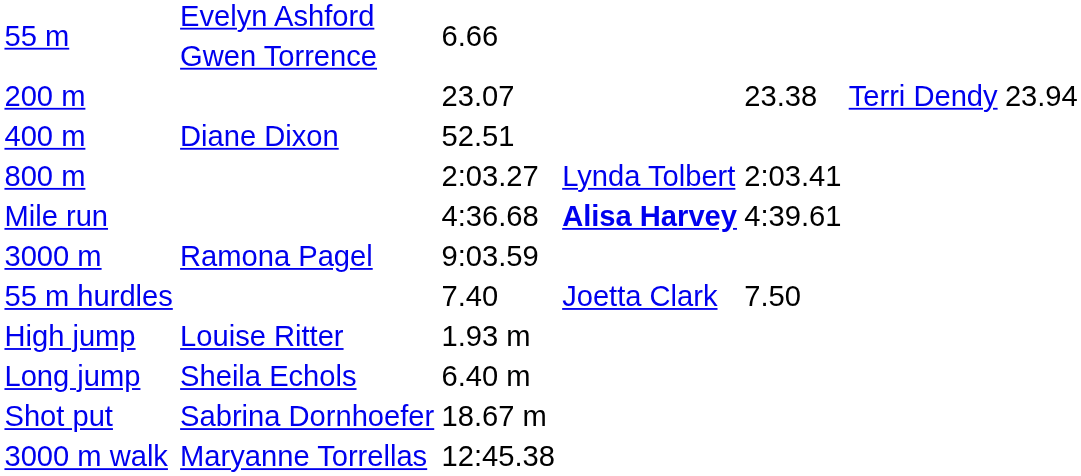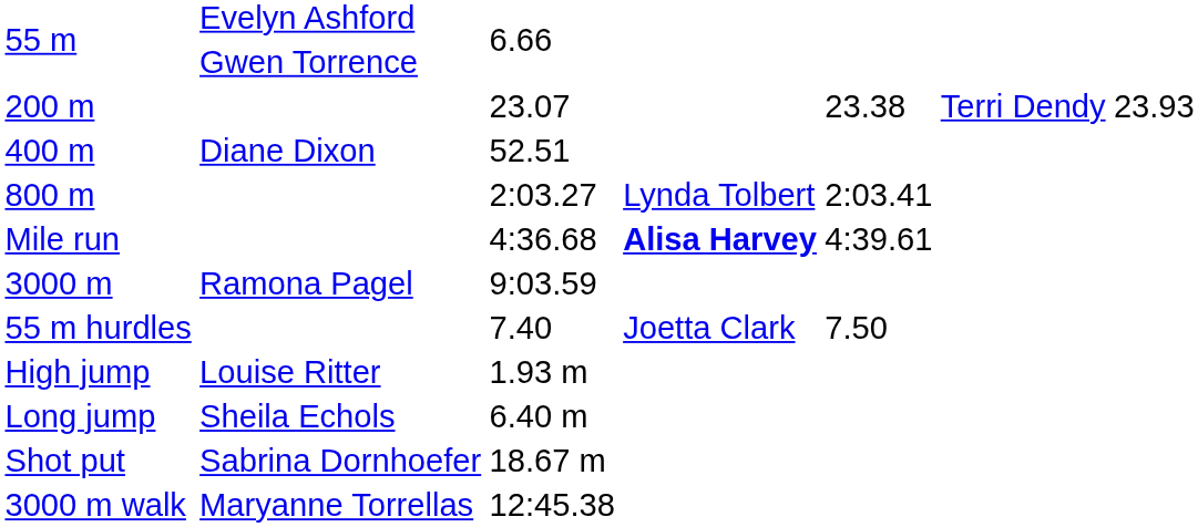200 m | column 7: 23.94 -> 23.93
